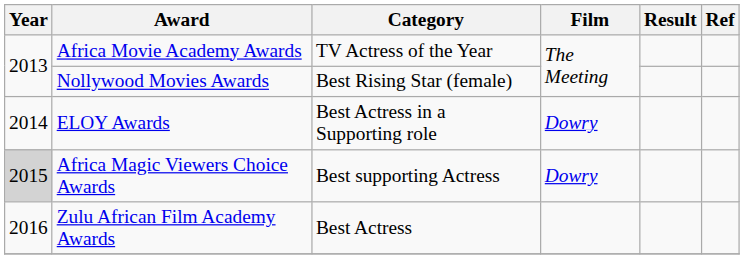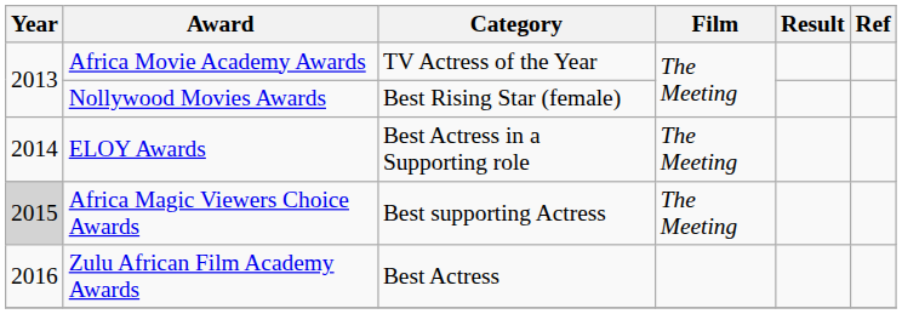ELOY Awards | Film: Dowry -> The Meeting
Africa Magic Viewers Choice Awards | Film: Dowry -> The Meeting
